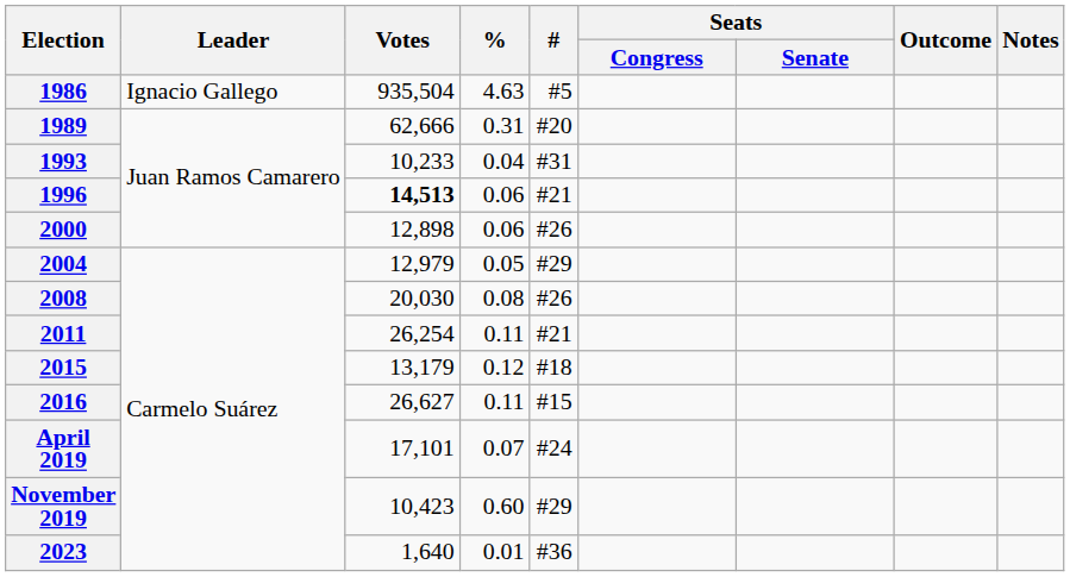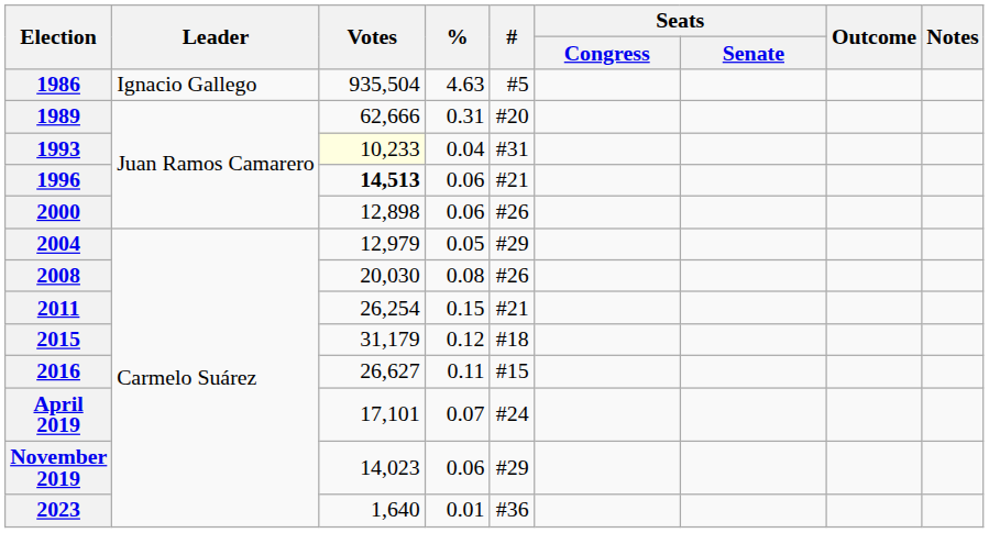1993 | Votes: no background -> lightyellow background
2011 | %: 0.11 -> 0.15
2015 | Votes: 13,179 -> 31,179
November 2019 | Votes: 10,423 -> 14,023
November 2019 | %: 0.60 -> 0.06
